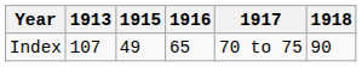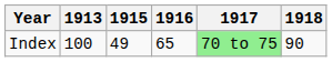Index | 1913: 107 -> 100
Index | 1917: no background -> lightgreen background
